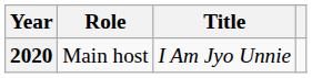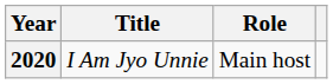columns swapped: Title <-> Role
